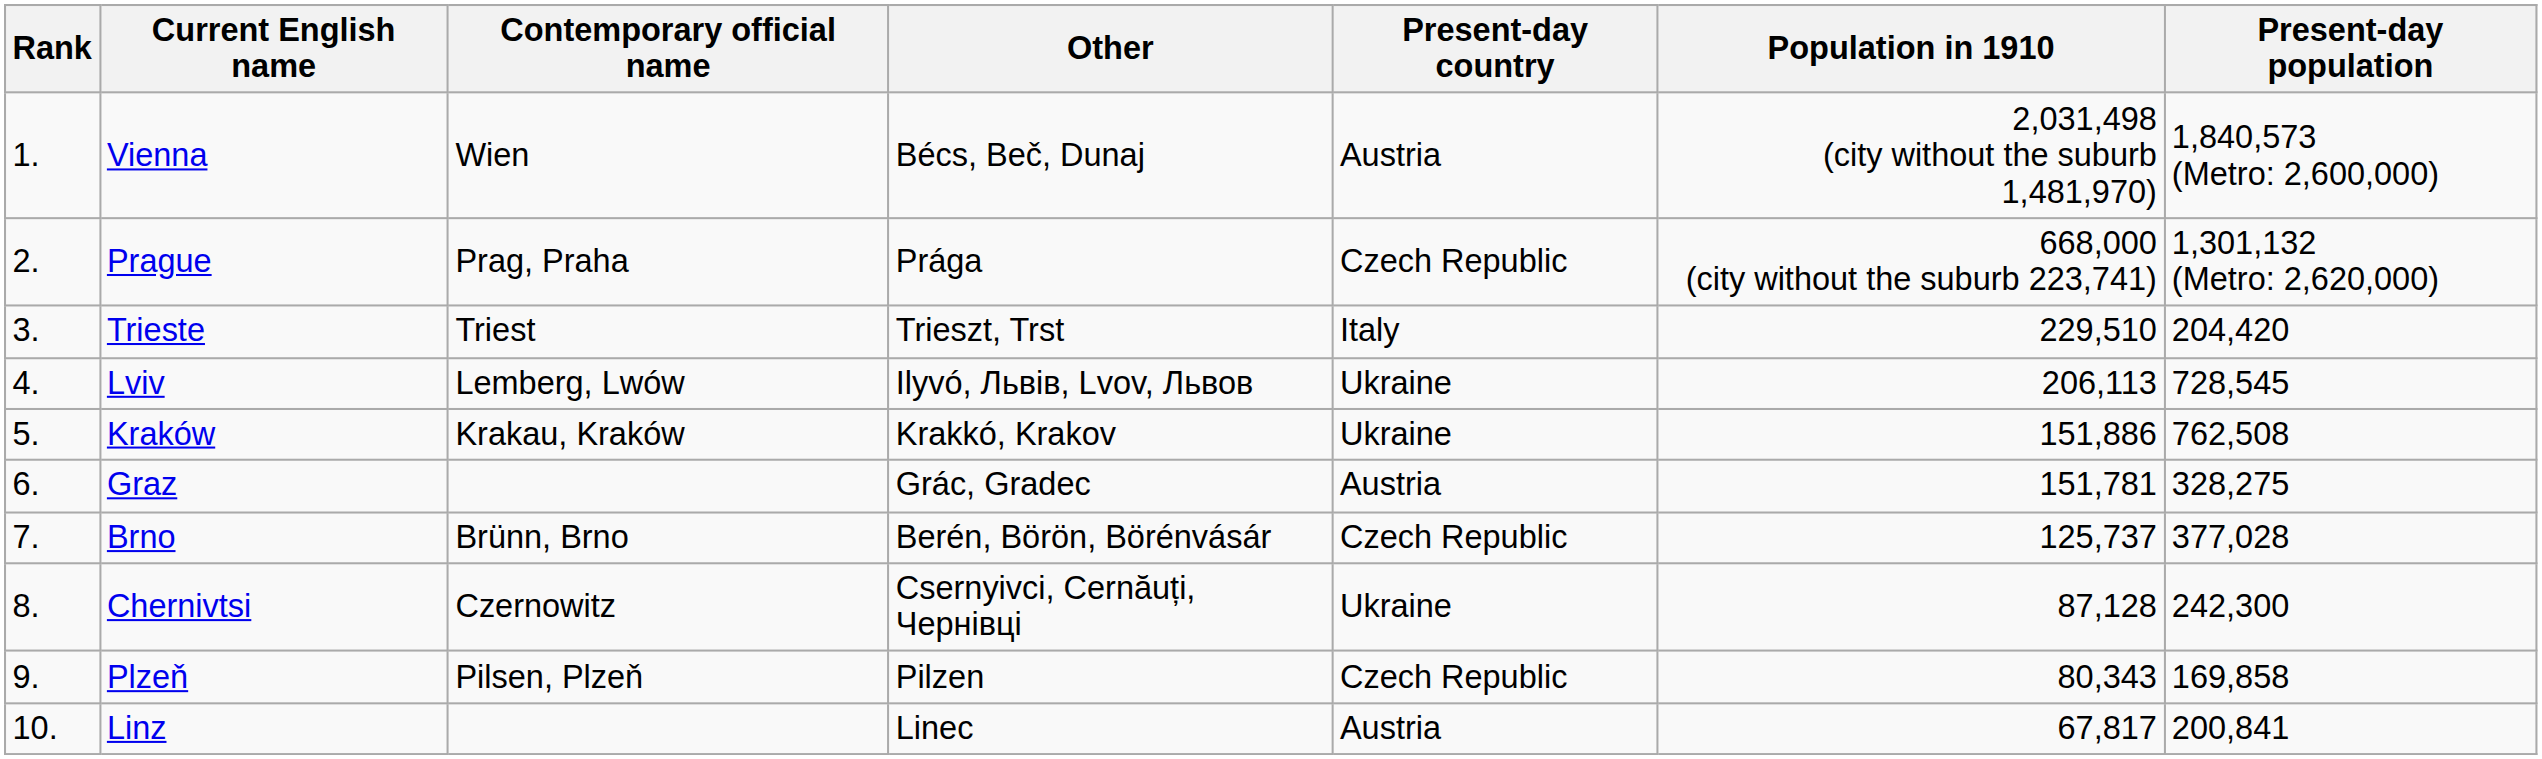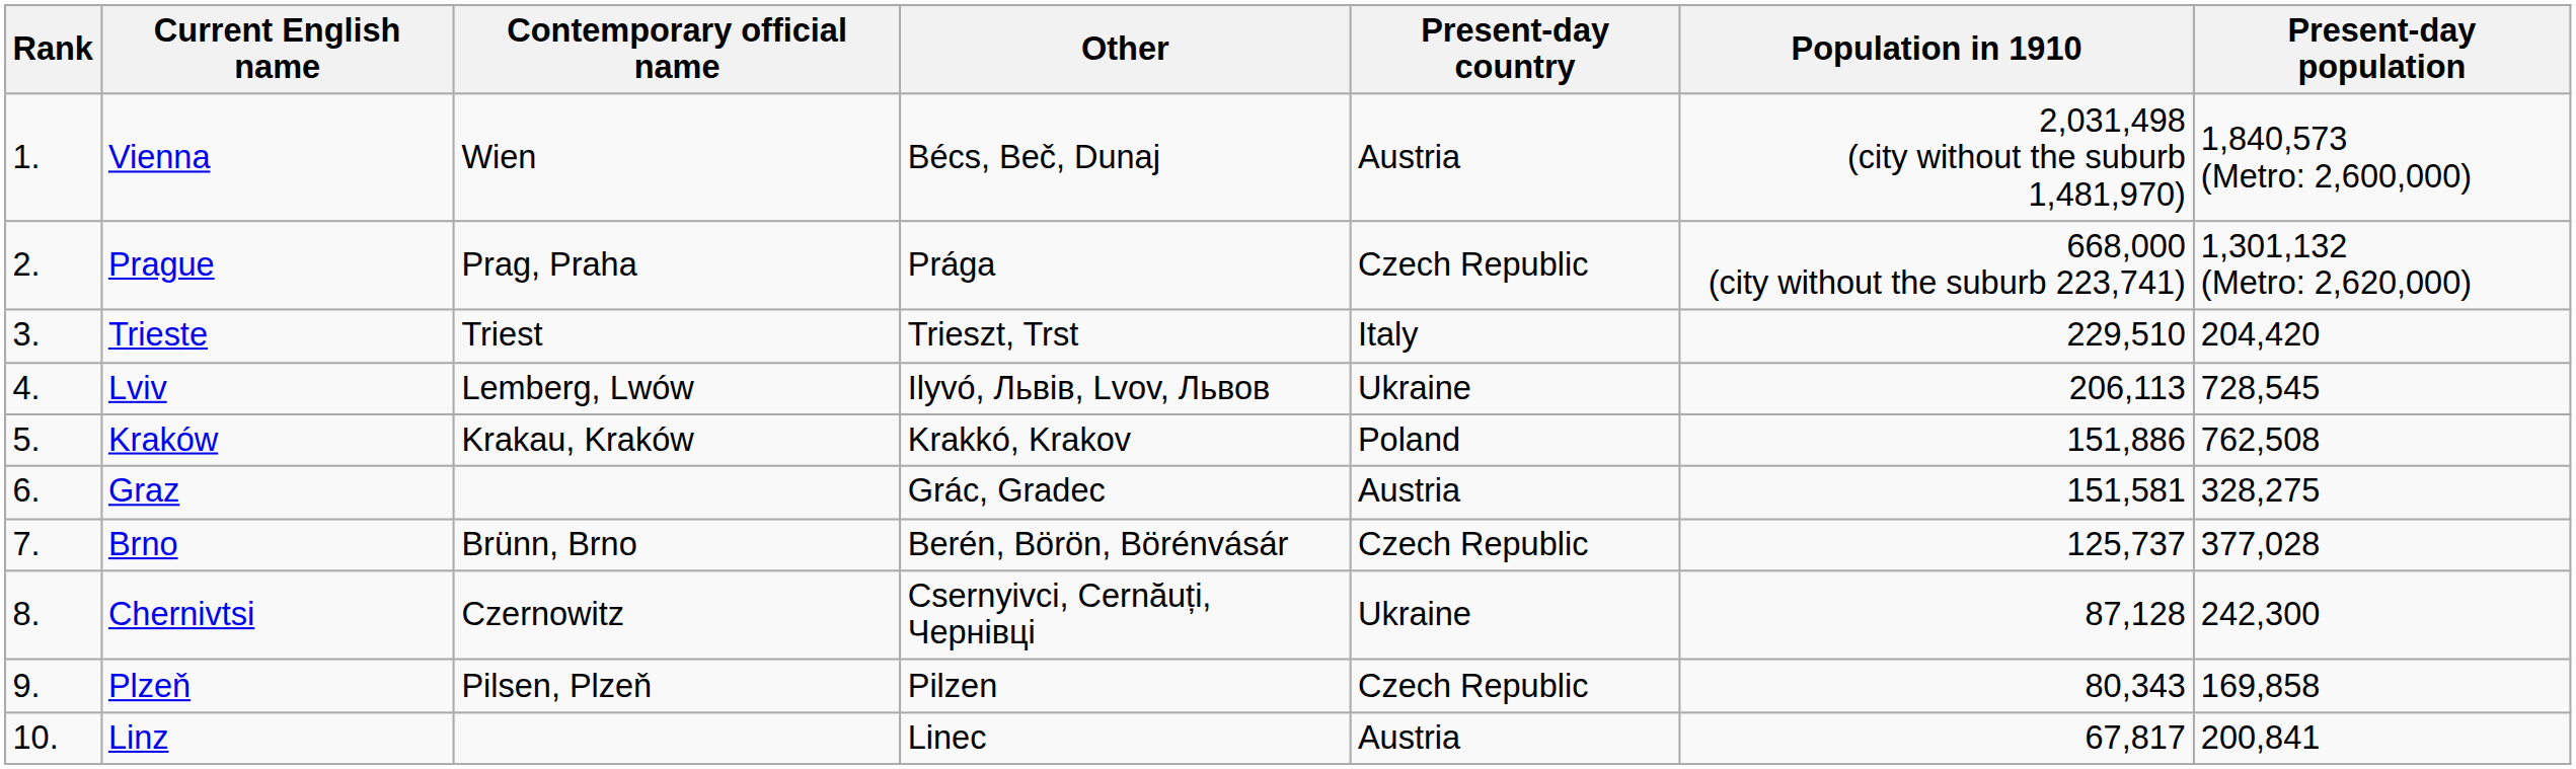Kraków | Present-day country: Ukraine -> Poland
Graz | Population in 1910: 151,781 -> 151,581
